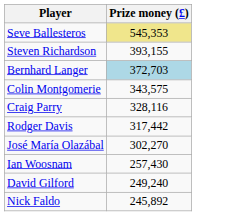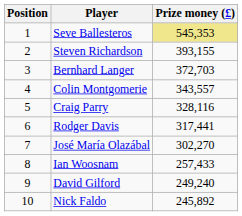+ column: Position | 1 | 2 | 3 | 4 | 5 | 6 | 7 | 8 | 9 | 10
Bernhard Langer | Prize money (£): lightblue background -> no background
Colin Montgomerie | Prize money (£): 343,575 -> 343,557
Rodger Davis | Prize money (£): 317,442 -> 317,441
Ian Woosnam | Prize money (£): 257,430 -> 257,433
